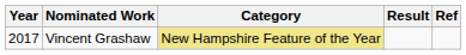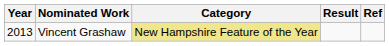Vincent Grashaw | Year: 2017 -> 2013
